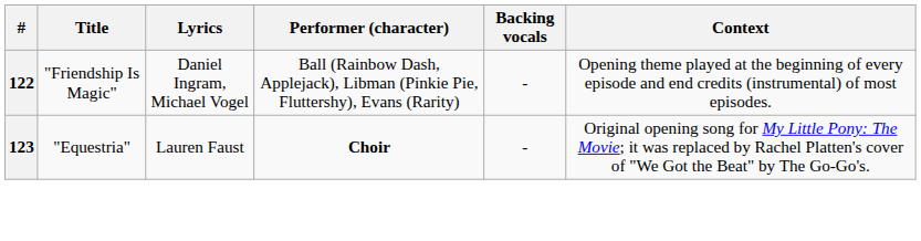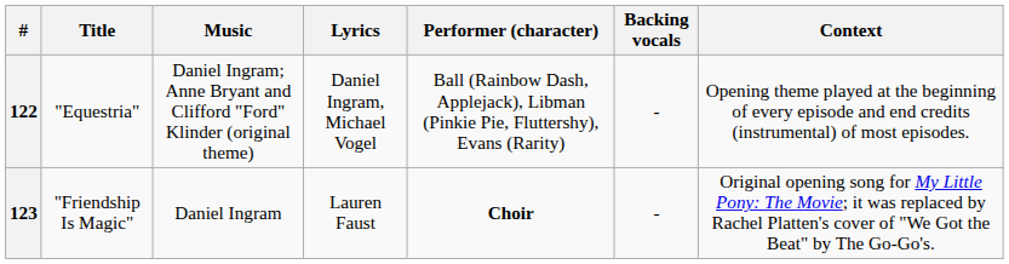+ column: Music | Daniel Ingram; Anne Bryant and Clifford "Ford" Klinder (original theme) | Daniel Ingram
122 | Title: "Friendship Is Magic" -> "Equestria"
123 | Title: "Equestria" -> "Friendship Is Magic"
